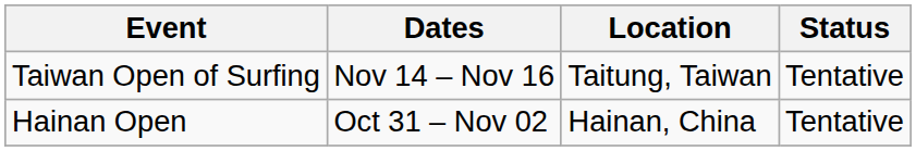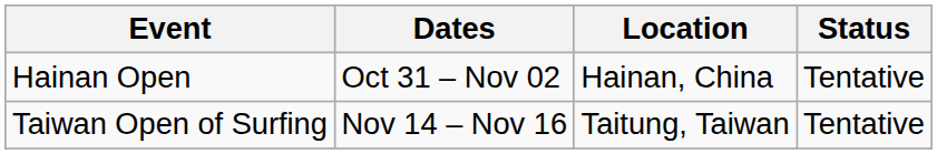rows swapped: Hainan Open <-> Taiwan Open of Surfing
